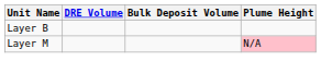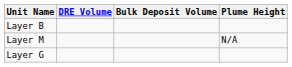Layer M | Plume Height: pink background -> no background
+ row: Layer G
